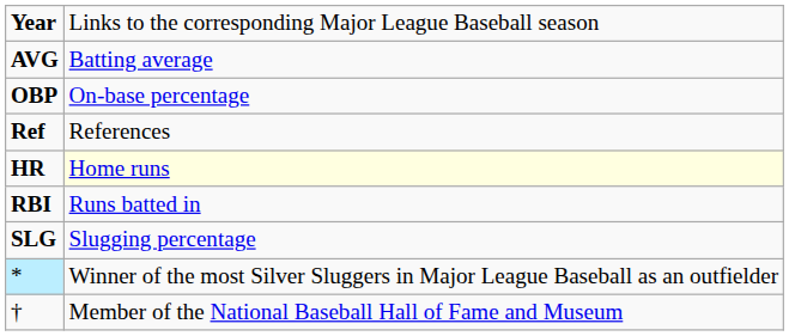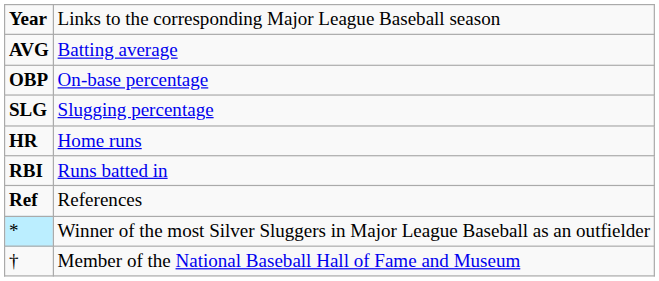rows swapped: SLG <-> Ref
HR | column 2: lightyellow background -> no background
